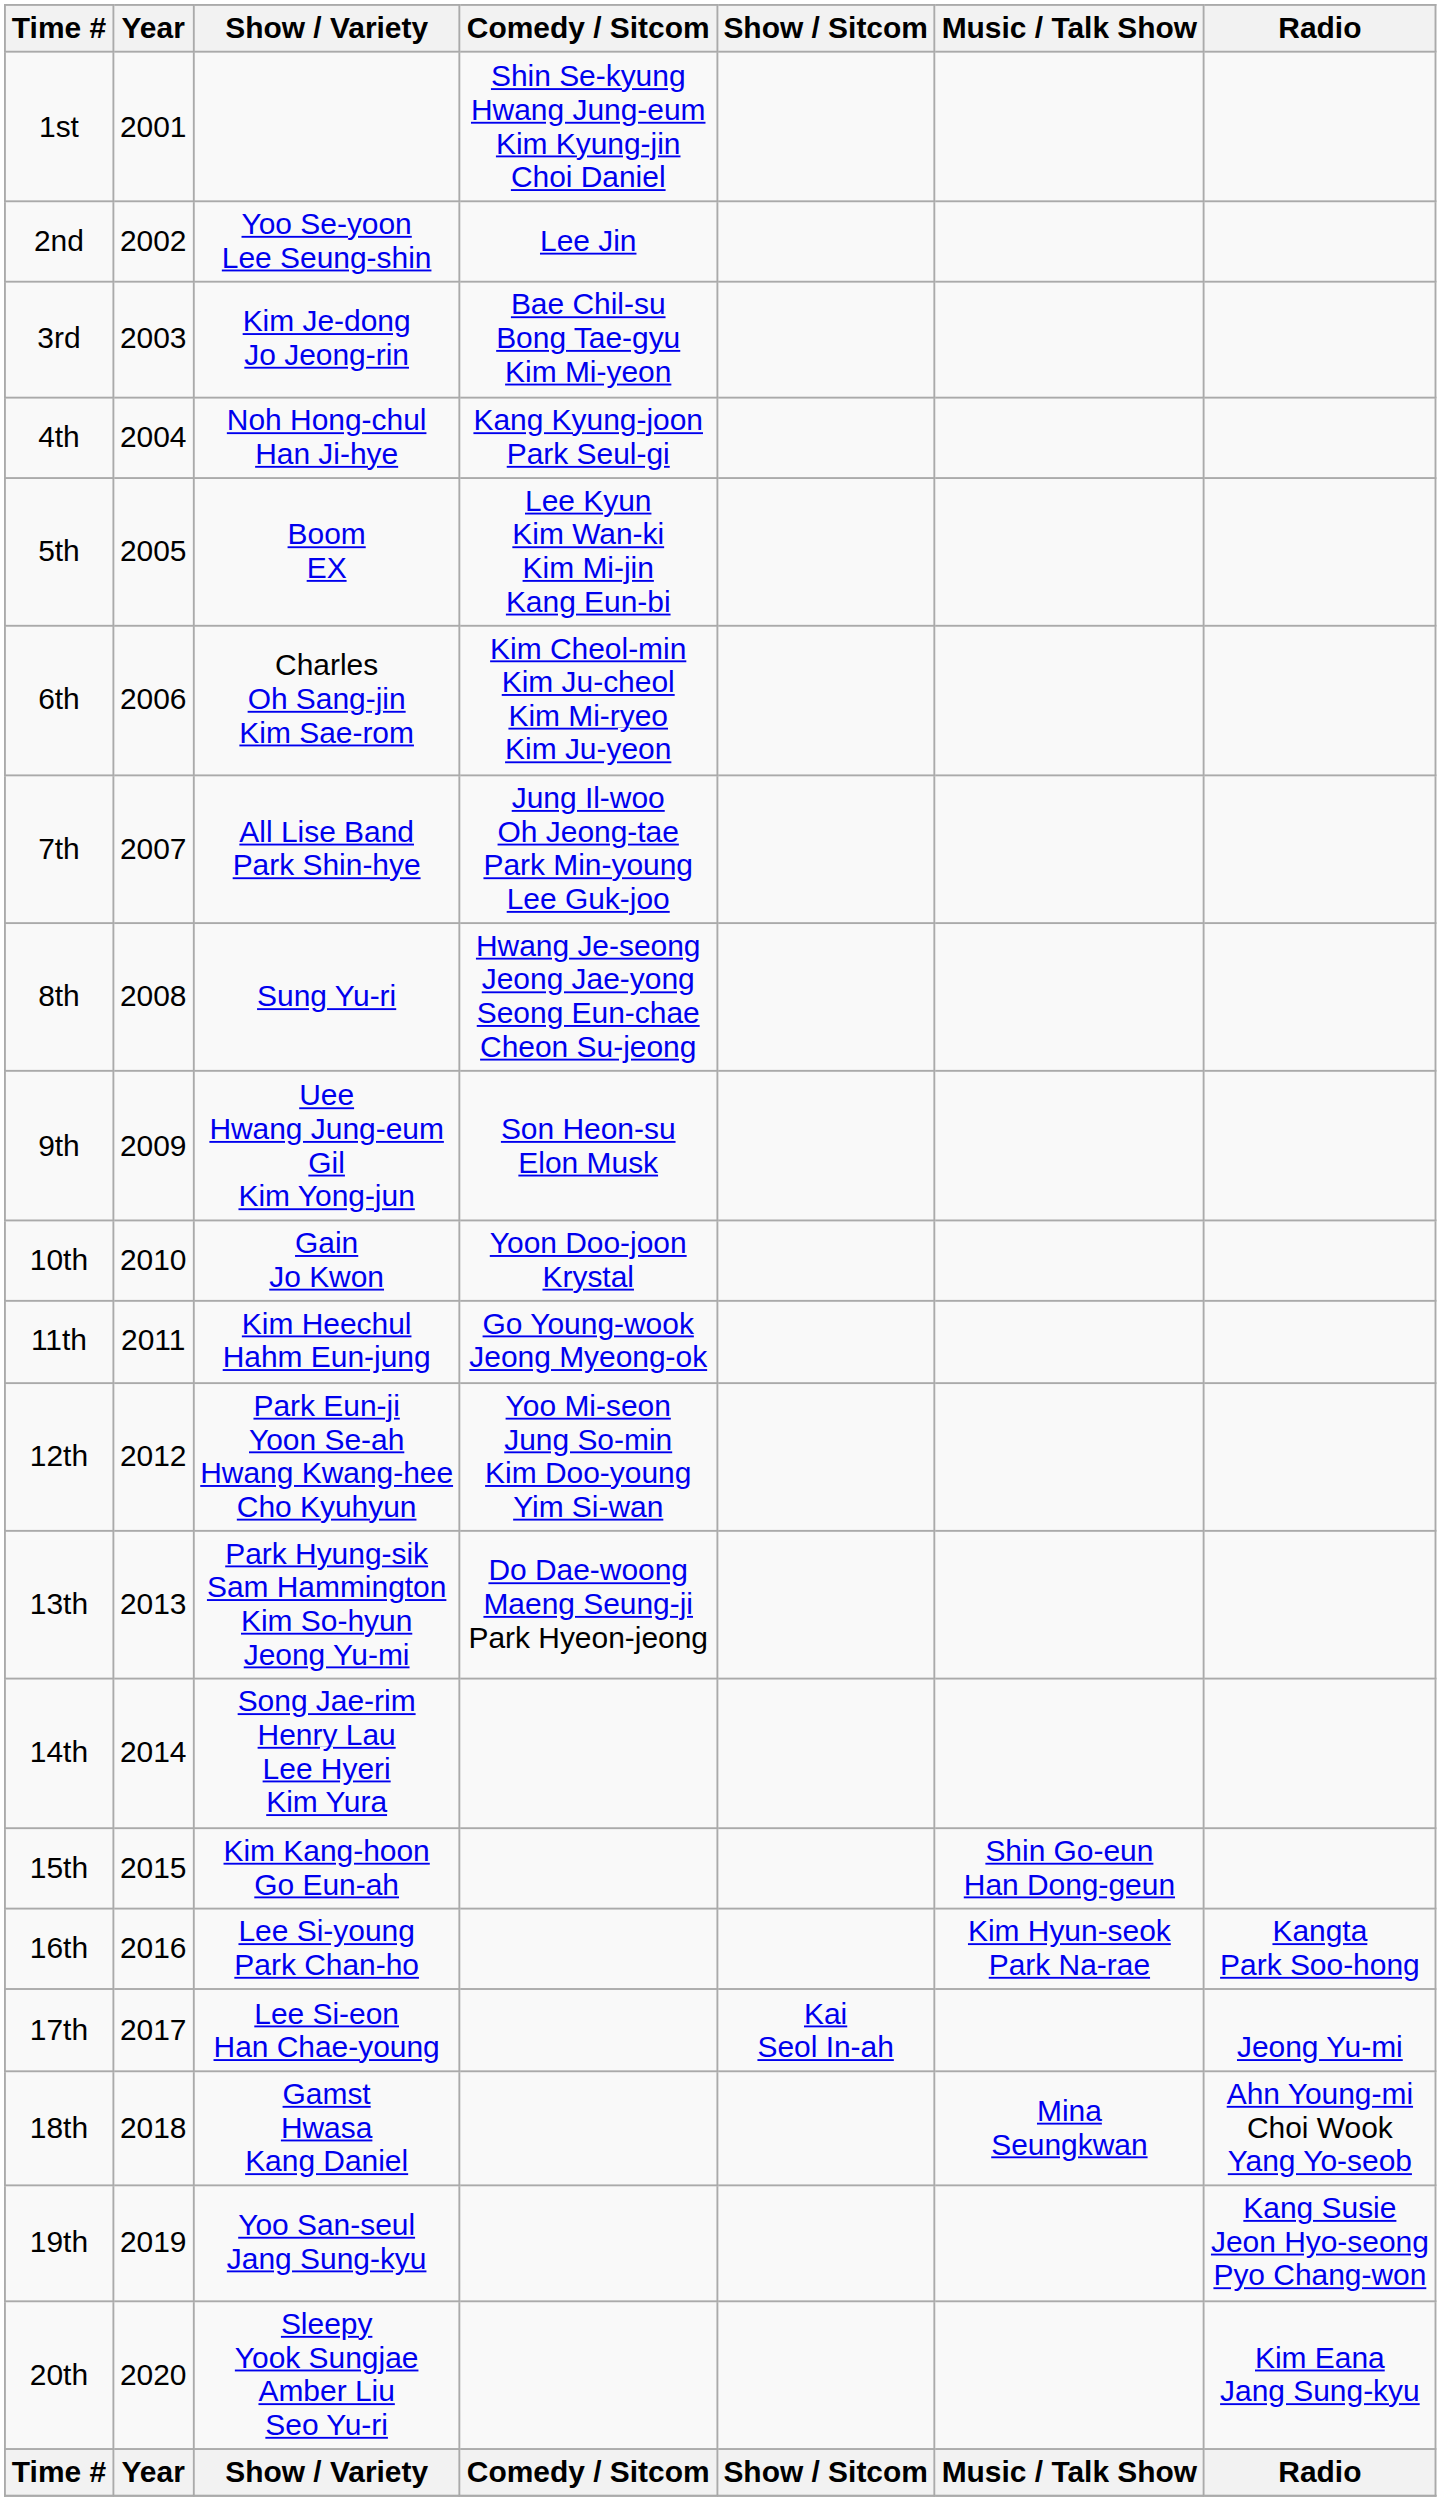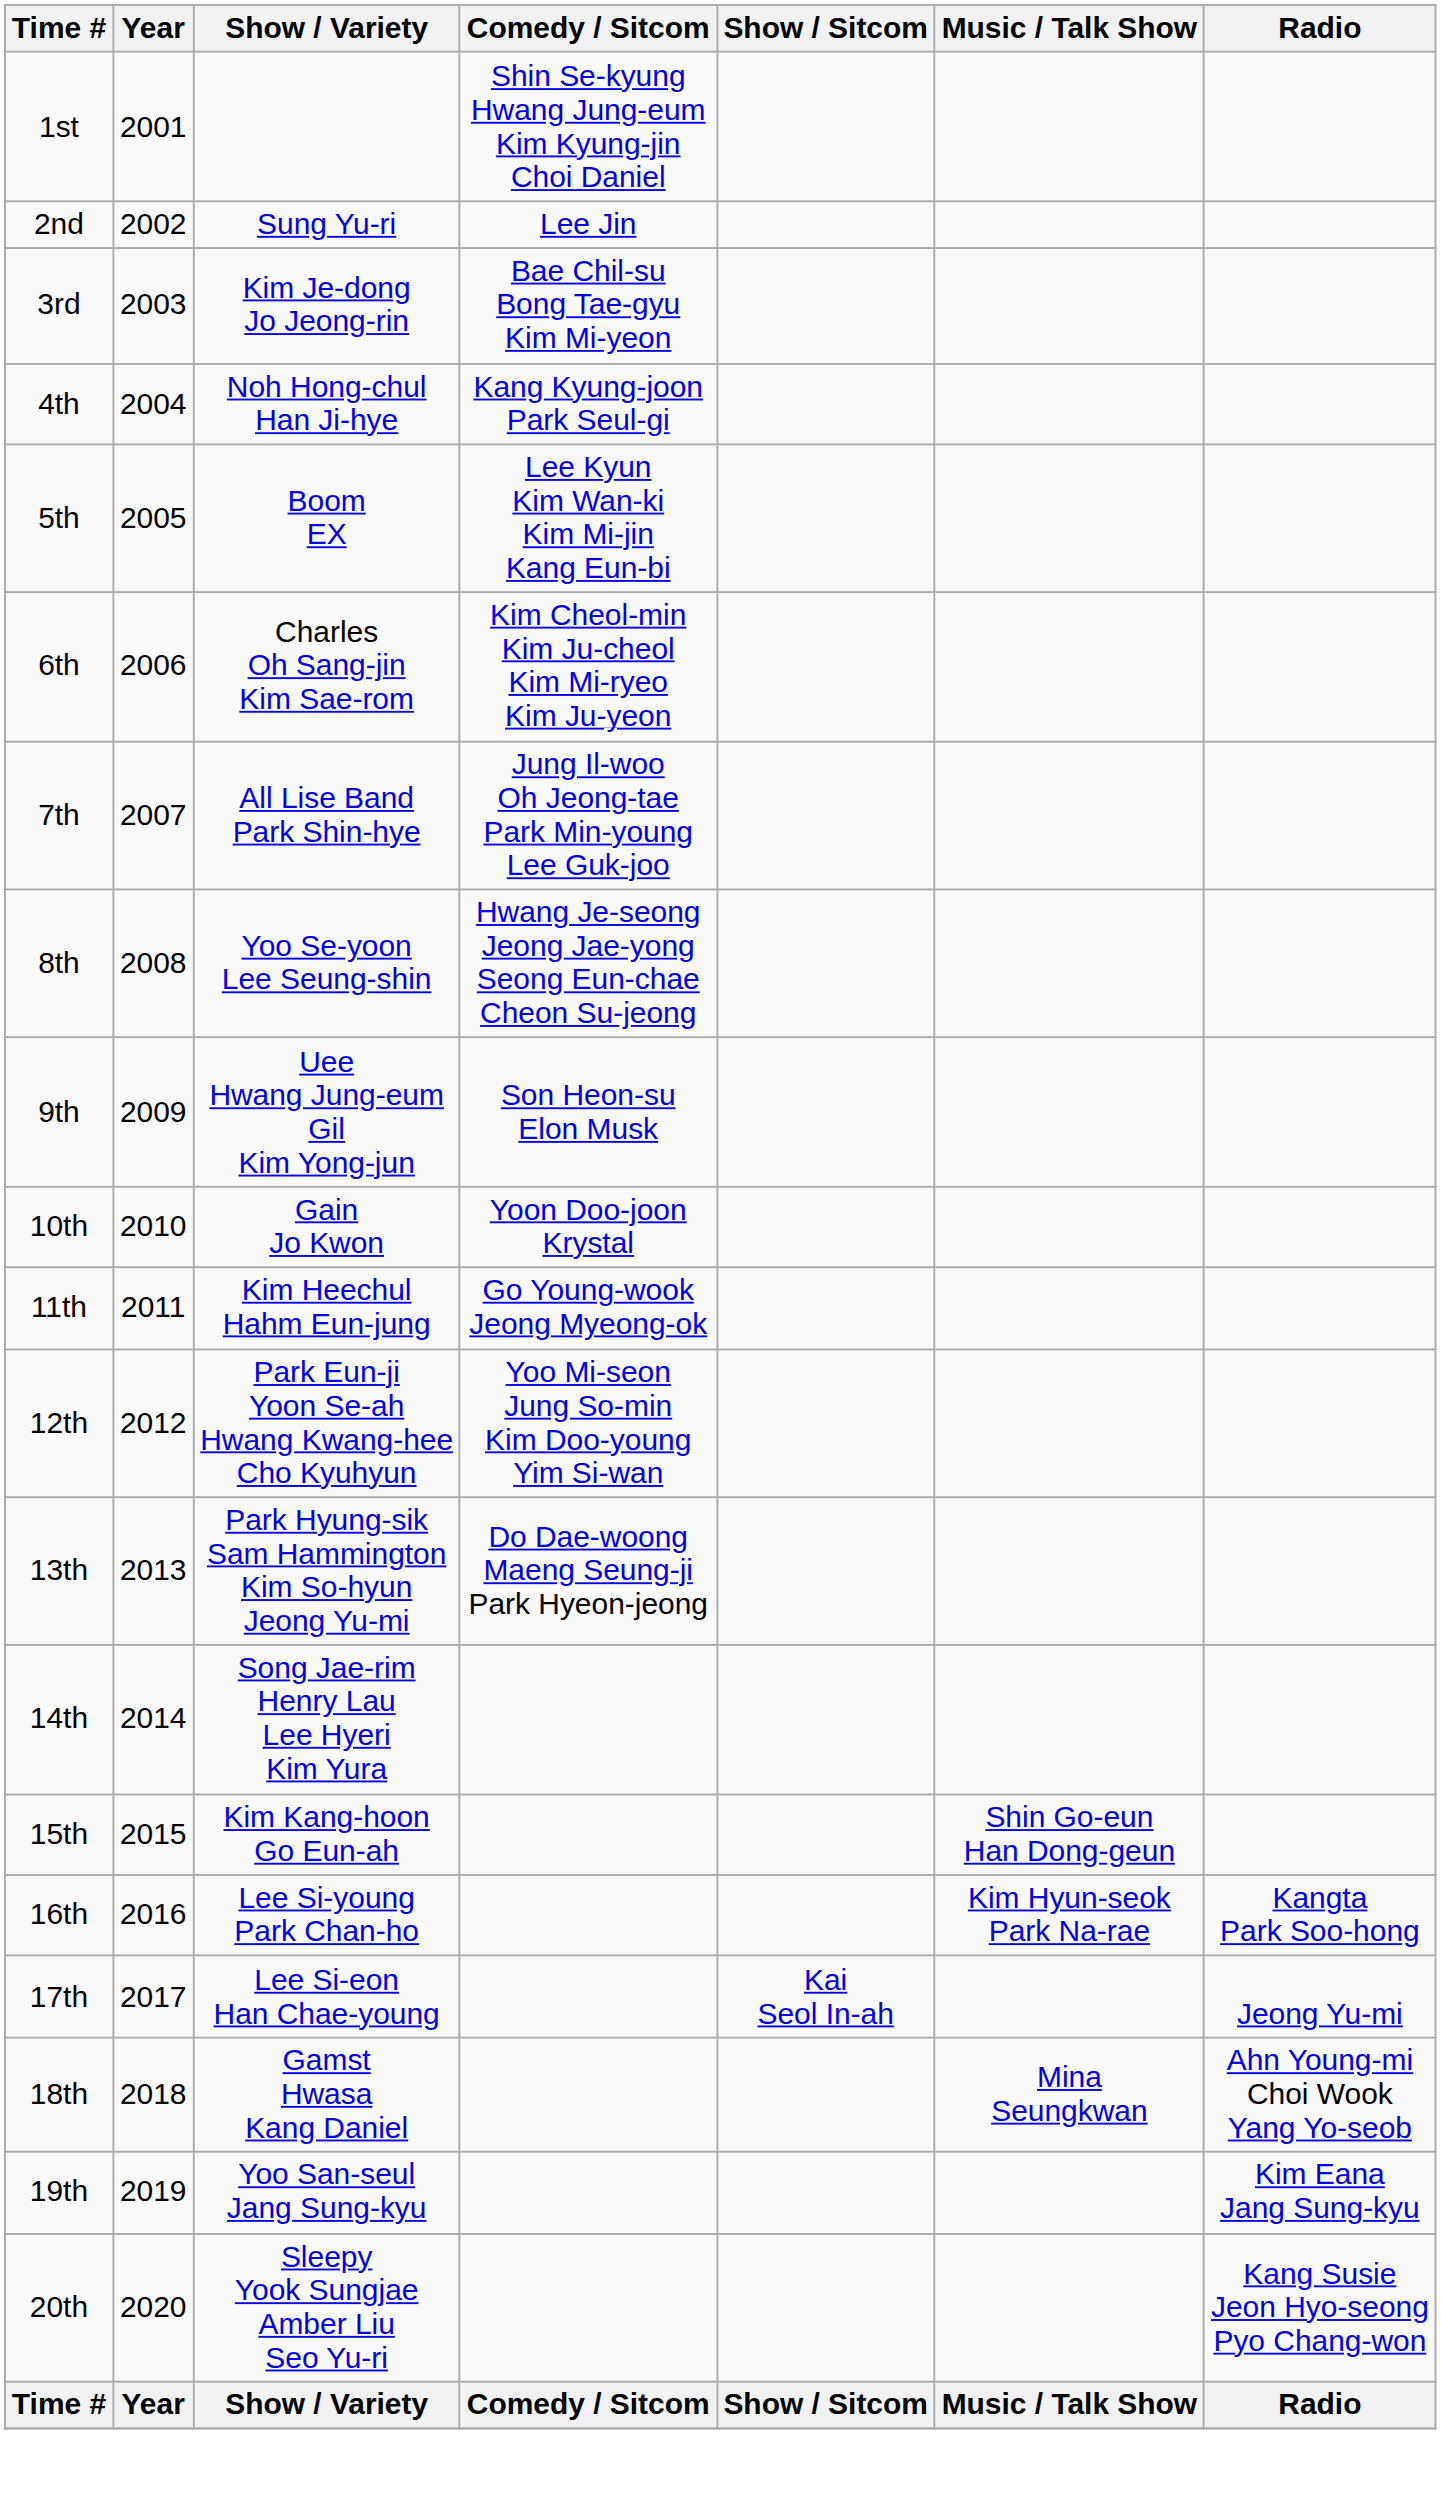2nd | Show / Variety: Yoo Se-yoon Lee Seung-shin -> Sung Yu-ri
8th | Show / Variety: Sung Yu-ri -> Yoo Se-yoon Lee Seung-shin
19th | Radio: Kang Susie Jeon Hyo-seong Pyo Chang-won -> Kim Eana Jang Sung-kyu
20th | Radio: Kim Eana Jang Sung-kyu -> Kang Susie Jeon Hyo-seong Pyo Chang-won
